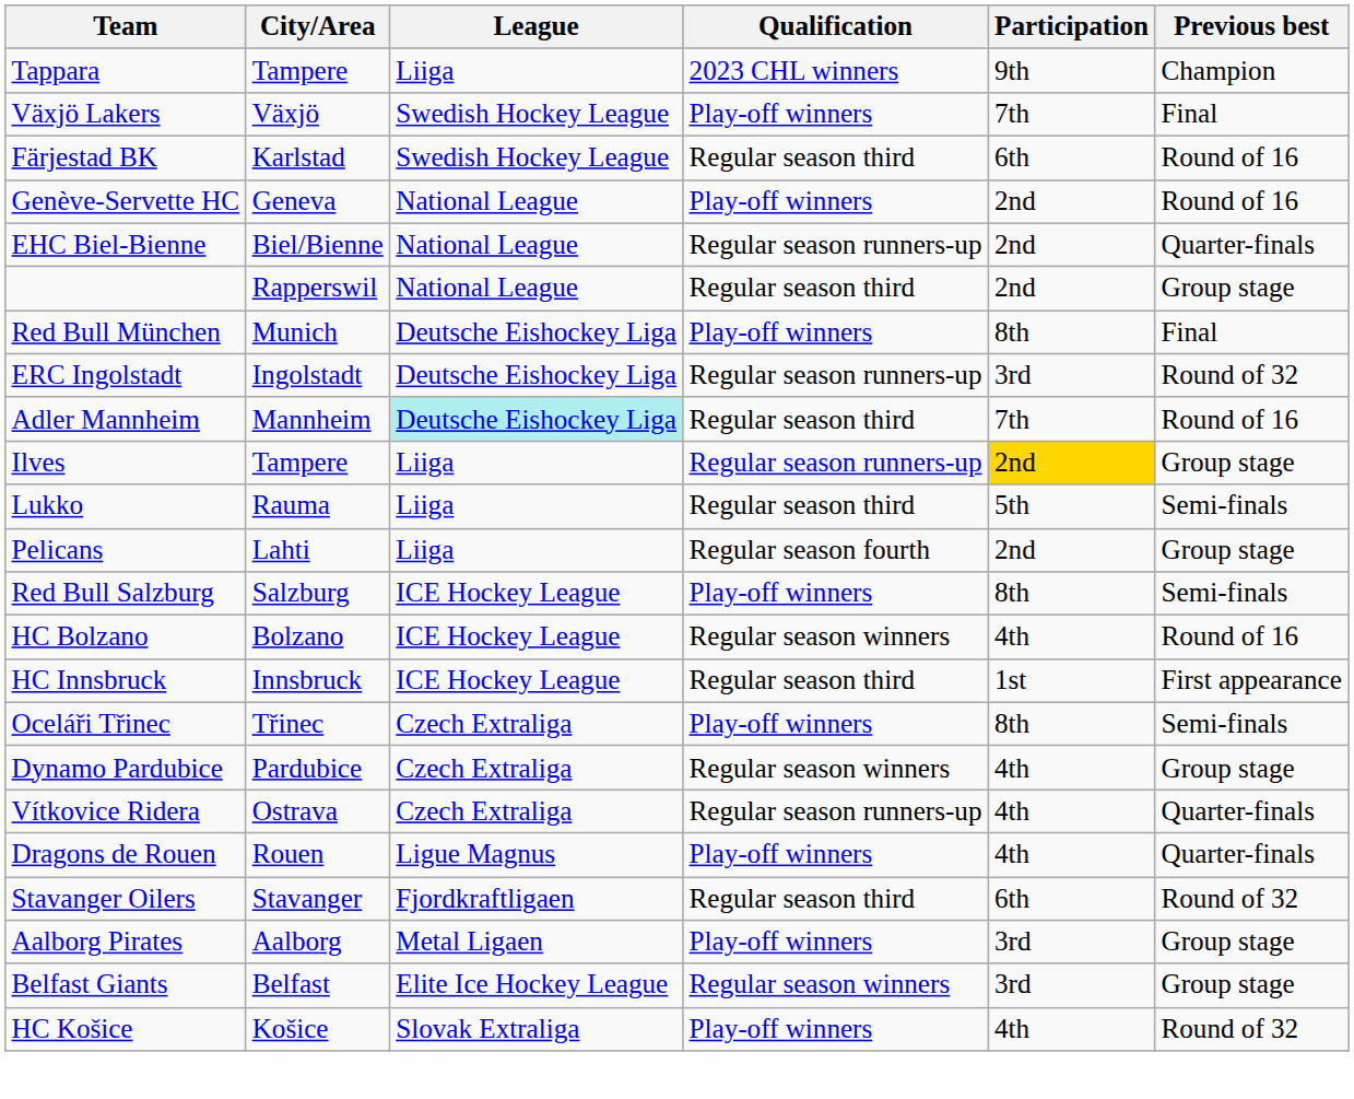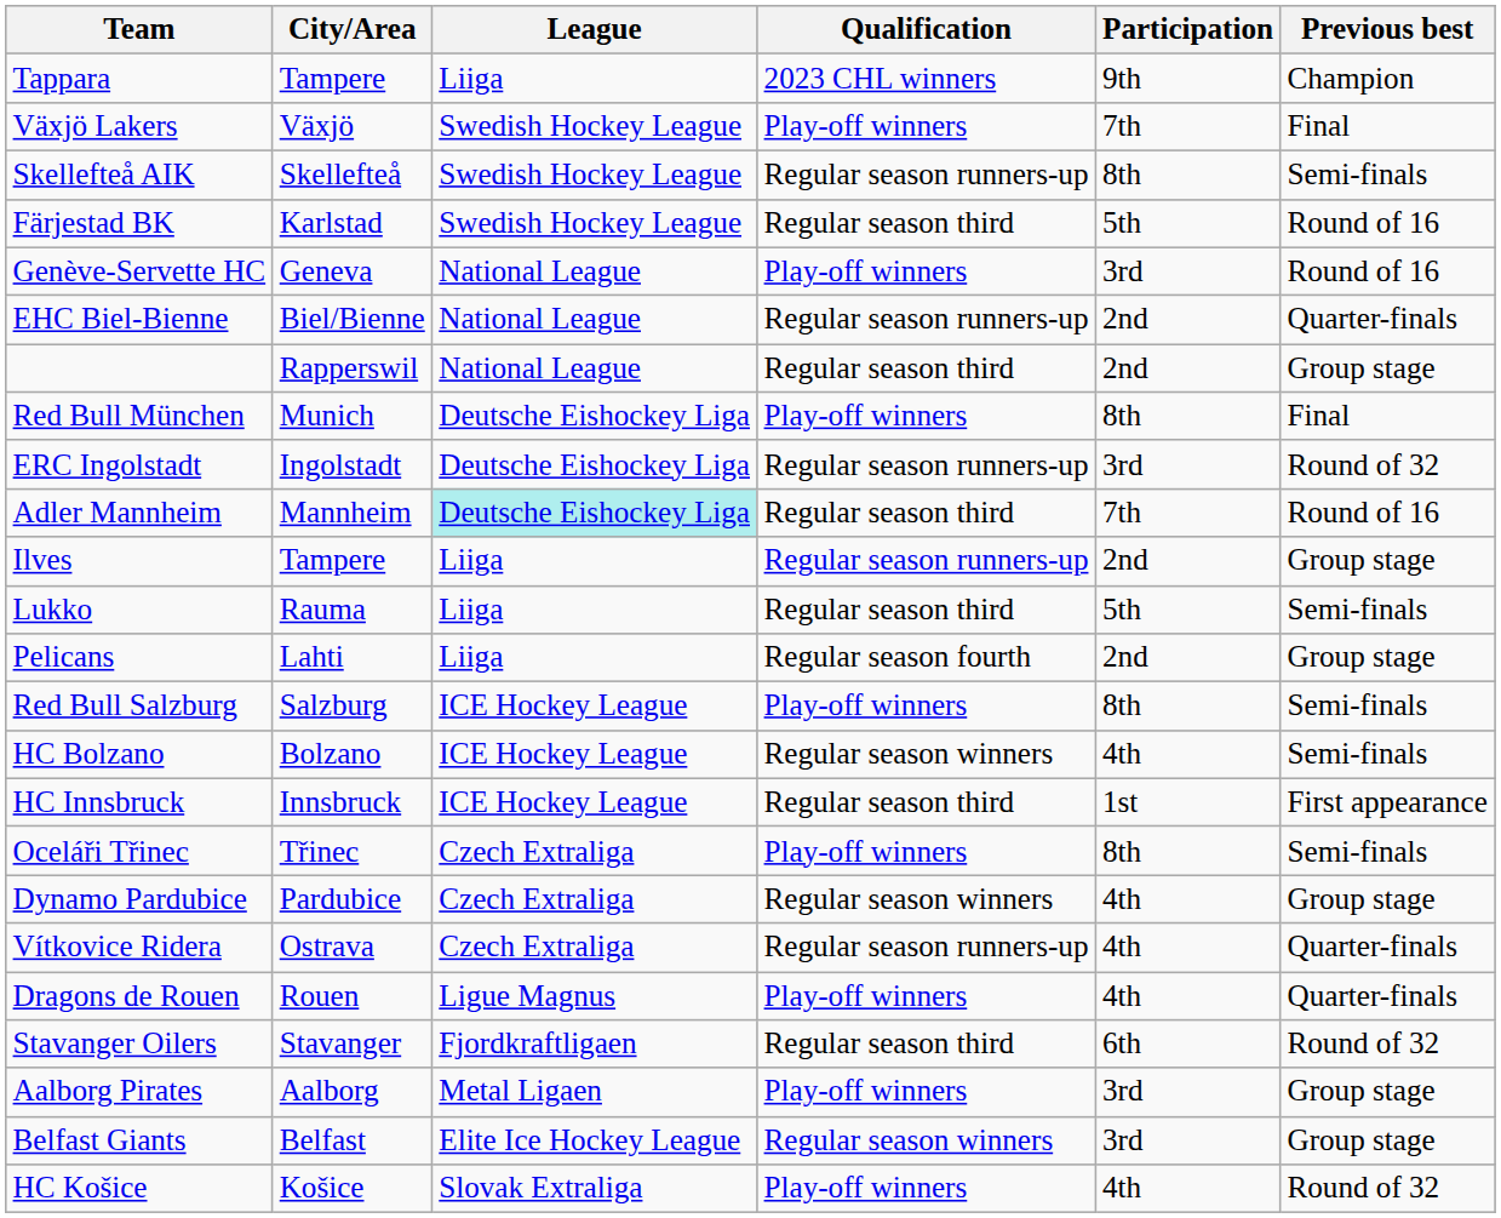+ row: Skellefteå AIK | Skellefteå | Swedish Hockey League | Regular season runners-up | 8th | Semi-finals
Färjestad BK | Participation: 6th -> 5th
Genève-Servette HC | Participation: 2nd -> 3rd
Ilves | Participation: gold background -> no background
HC Bolzano | Previous best: Round of 16 -> Semi-finals
